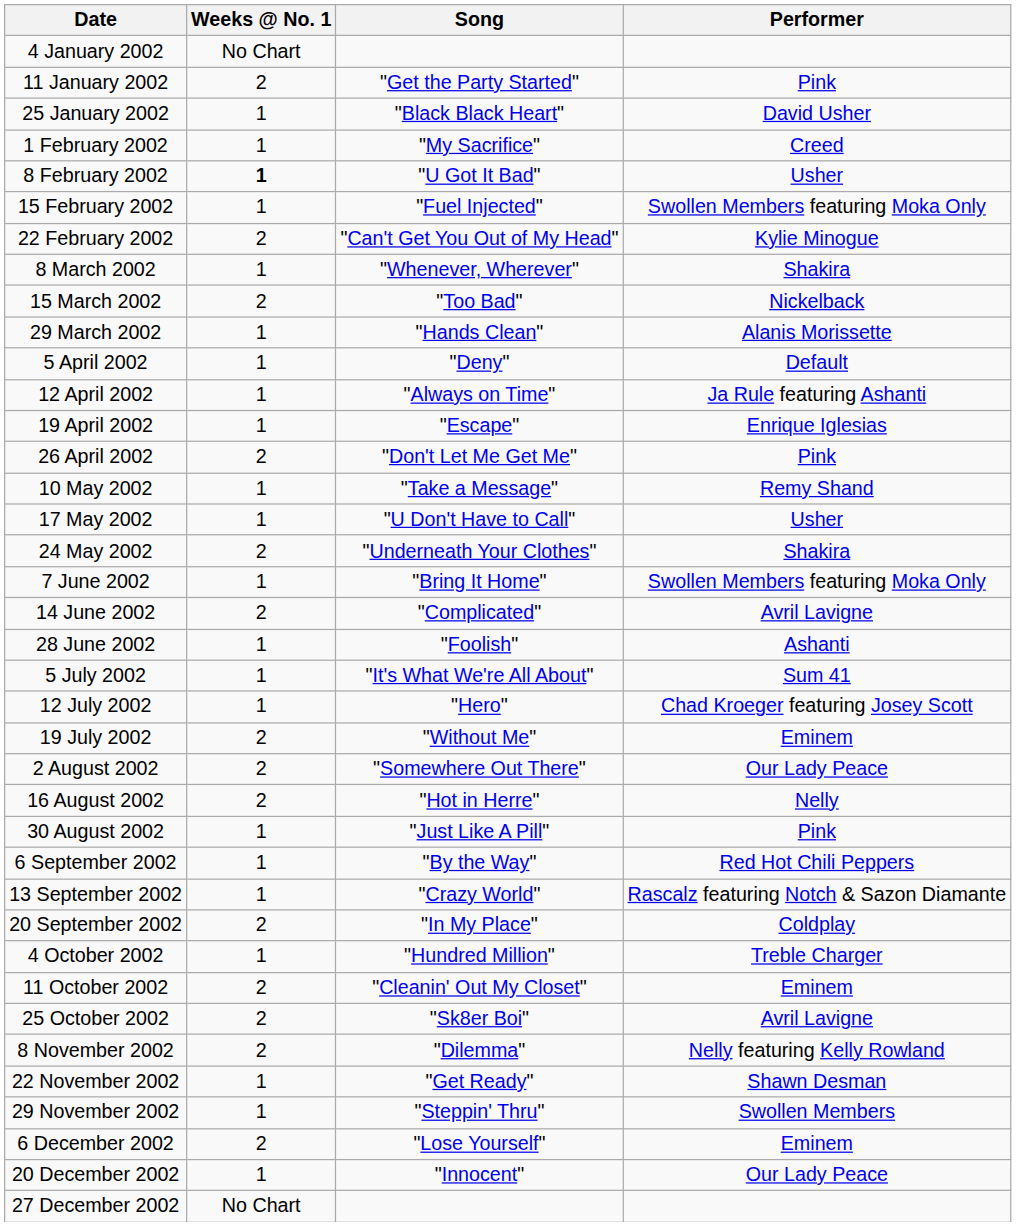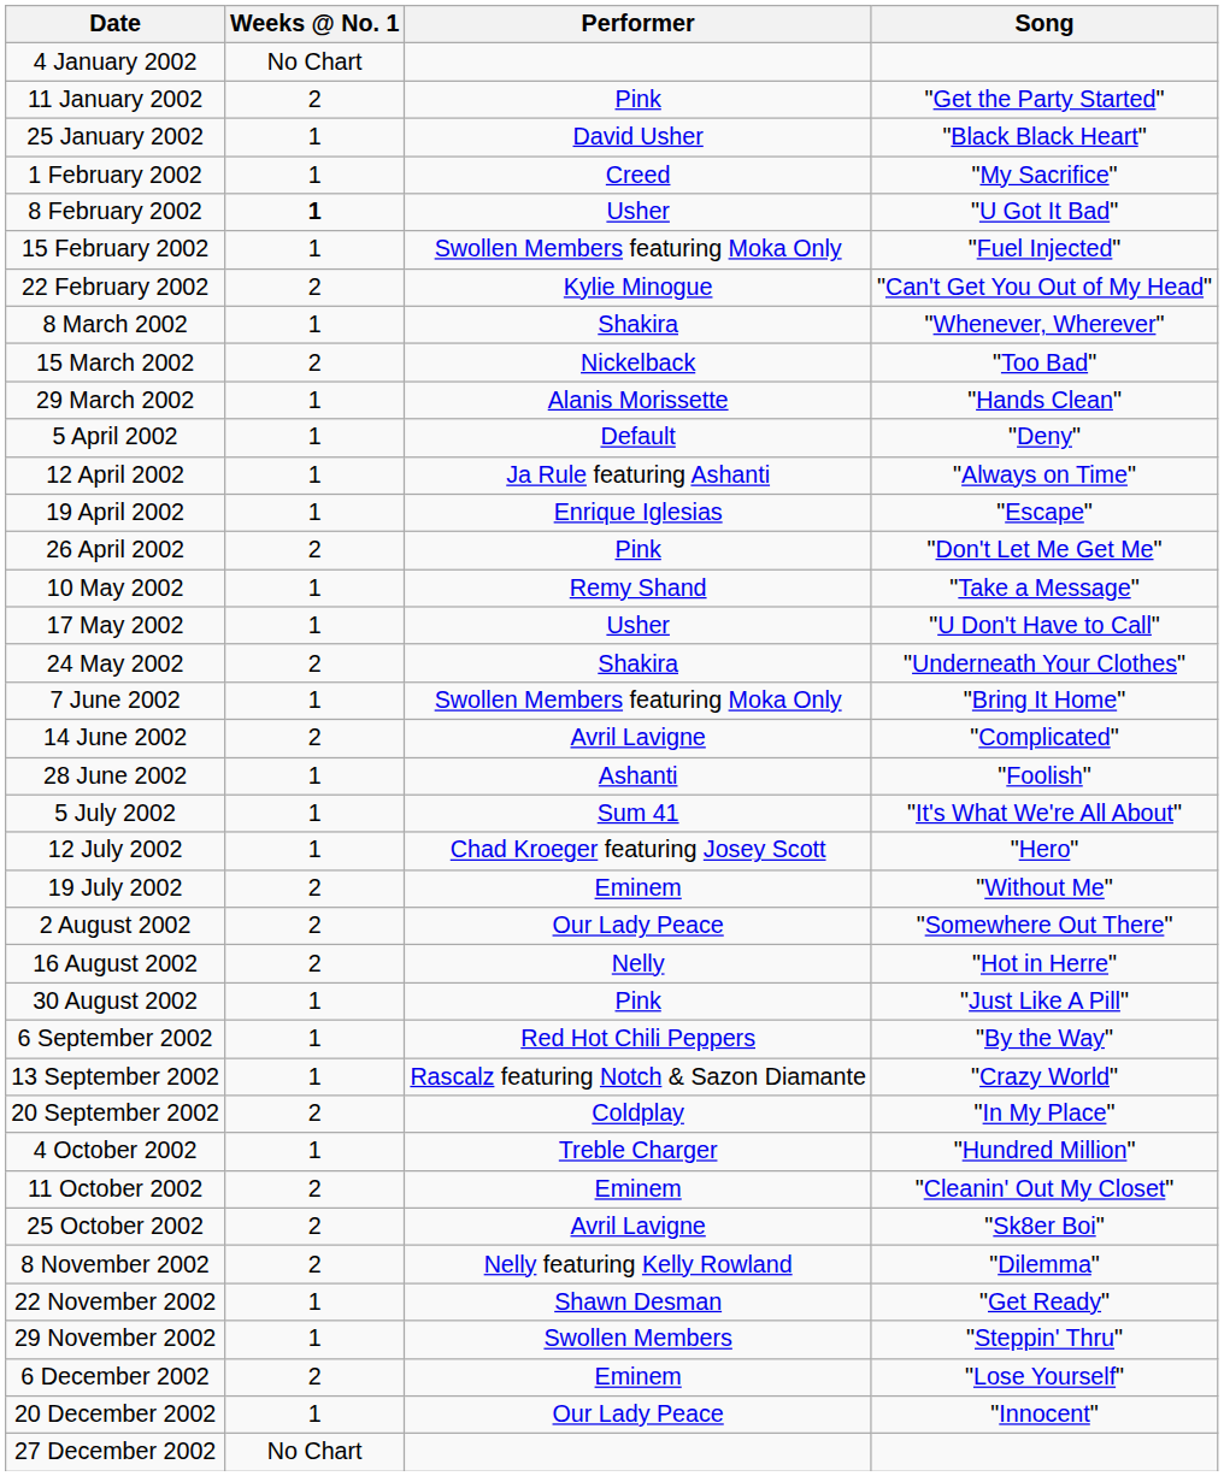columns swapped: Song <-> Performer
